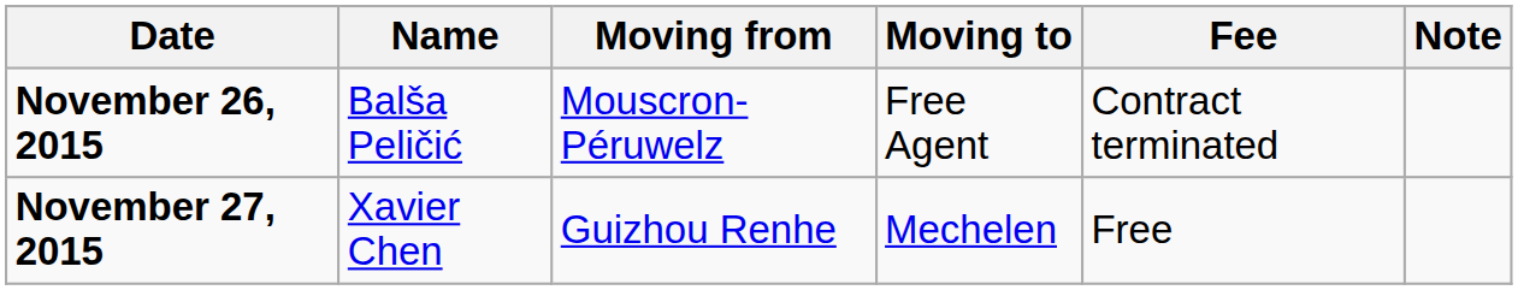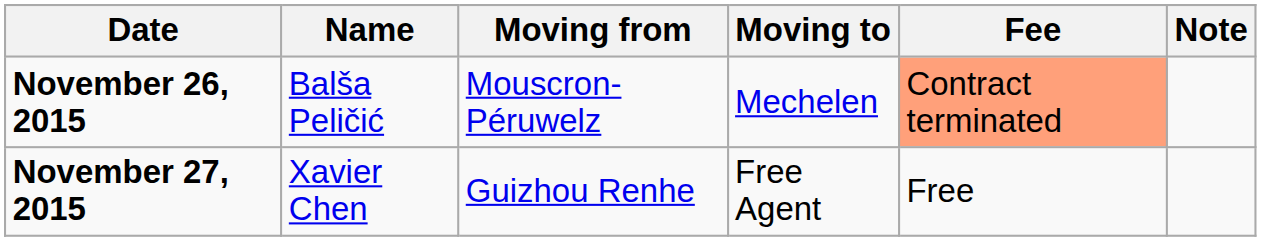November 26, 2015 | Moving to: Free Agent -> Mechelen
November 26, 2015 | Fee: no background -> lightsalmon background
November 27, 2015 | Moving to: Mechelen -> Free Agent
